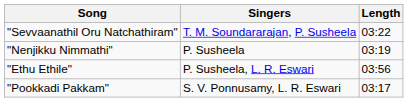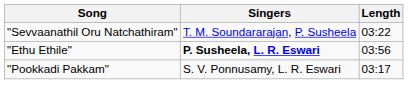- row: "Nenjikku Nimmathi" | P. Susheela | 03:19
"Ethu Ethile" | Singers: normal -> bold
